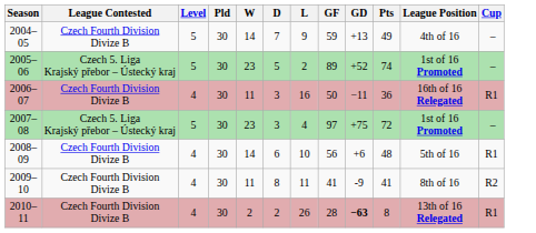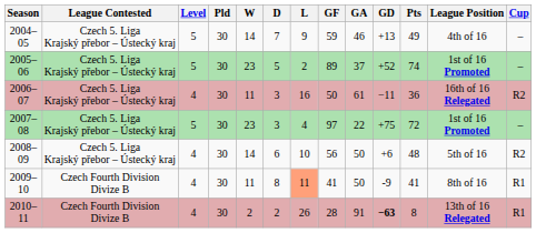+ column: GA | 46 | 37 | 61 | 22 | 50 | 50 | 91
2004–05 | League Contested: Czech Fourth Division Divize B -> Czech 5. Liga Krajský přebor – Ústecký kraj
2006–07 | League Contested: Czech Fourth Division Divize B -> Czech 5. Liga Krajský přebor – Ústecký kraj
2006–07 | Cup: R1 -> R2
2008–09 | League Contested: Czech Fourth Division Divize B -> Czech 5. Liga Krajský přebor – Ústecký kraj
2008–09 | Cup: R1 -> R2
2009–10 | L: no background -> lightsalmon background
2009–10 | Cup: R2 -> R1
